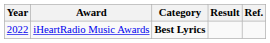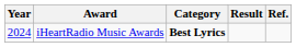iHeartRadio Music Awards | Year: 2022 -> 2024
